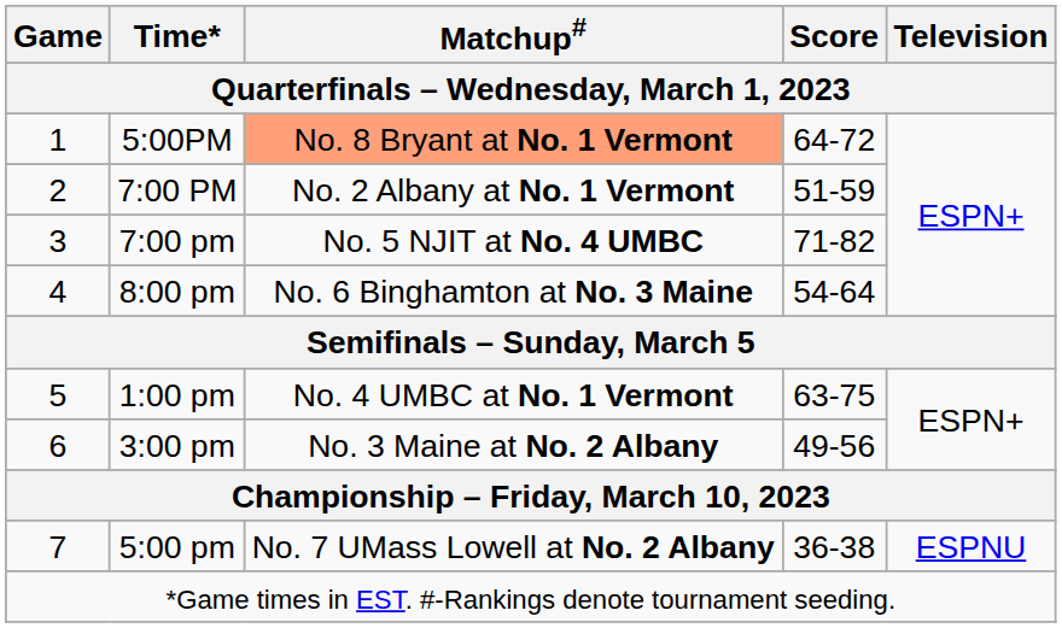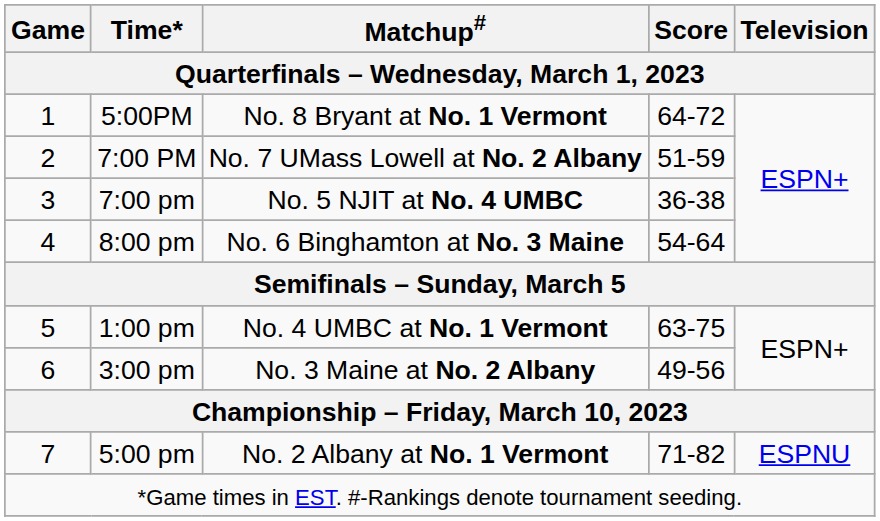5:00PM | Matchup#: lightsalmon background -> no background
7:00 PM | Matchup#: No. 2 Albany at No. 1 Vermont -> No. 7 UMass Lowell at No. 2 Albany
7:00 pm | Score: 71-82 -> 36-38
5:00 pm | Matchup#: No. 7 UMass Lowell at No. 2 Albany -> No. 2 Albany at No. 1 Vermont
5:00 pm | Score: 36-38 -> 71-82
